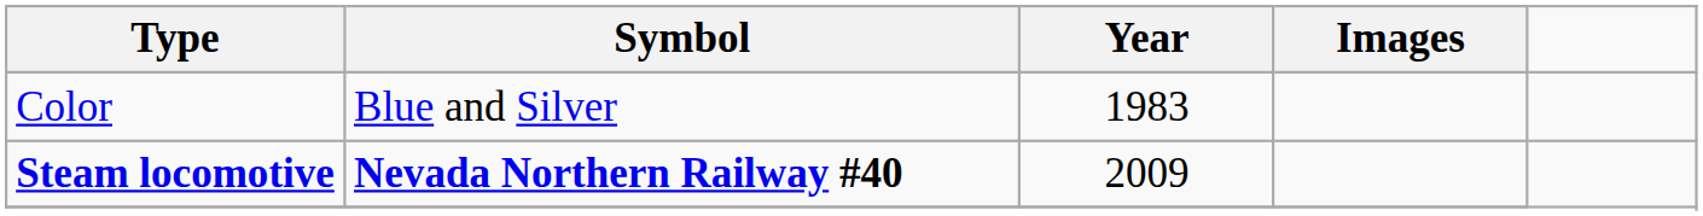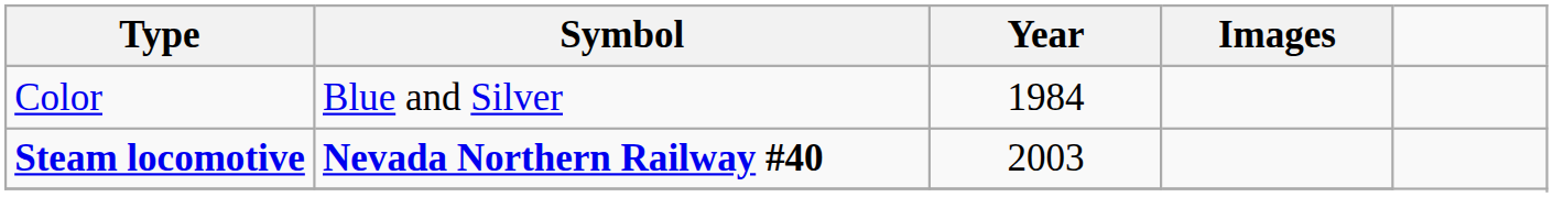Color | Year: 1983 -> 1984
Steam locomotive | Year: 2009 -> 2003
